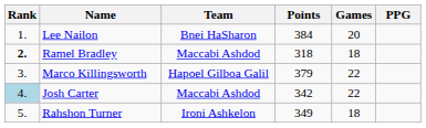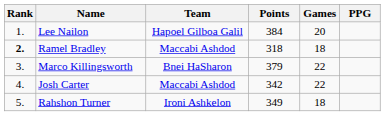Lee Nailon | Team: Bnei HaSharon -> Hapoel Gilboa Galil
Marco Killingsworth | Team: Hapoel Gilboa Galil -> Bnei HaSharon
Josh Carter | Rank: lightblue background -> no background
